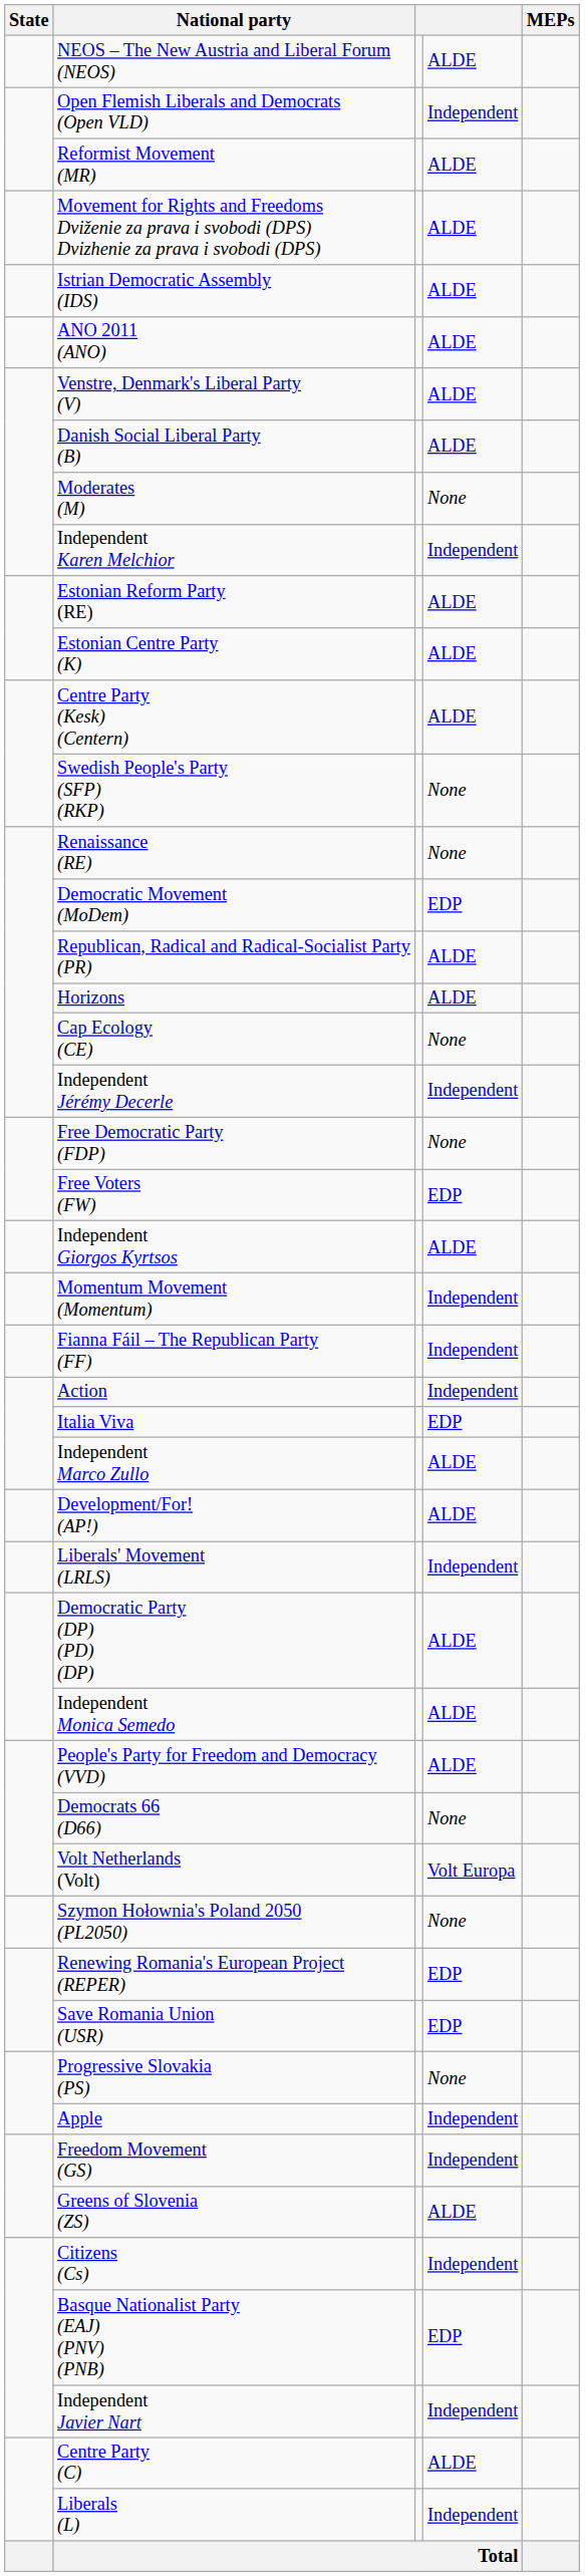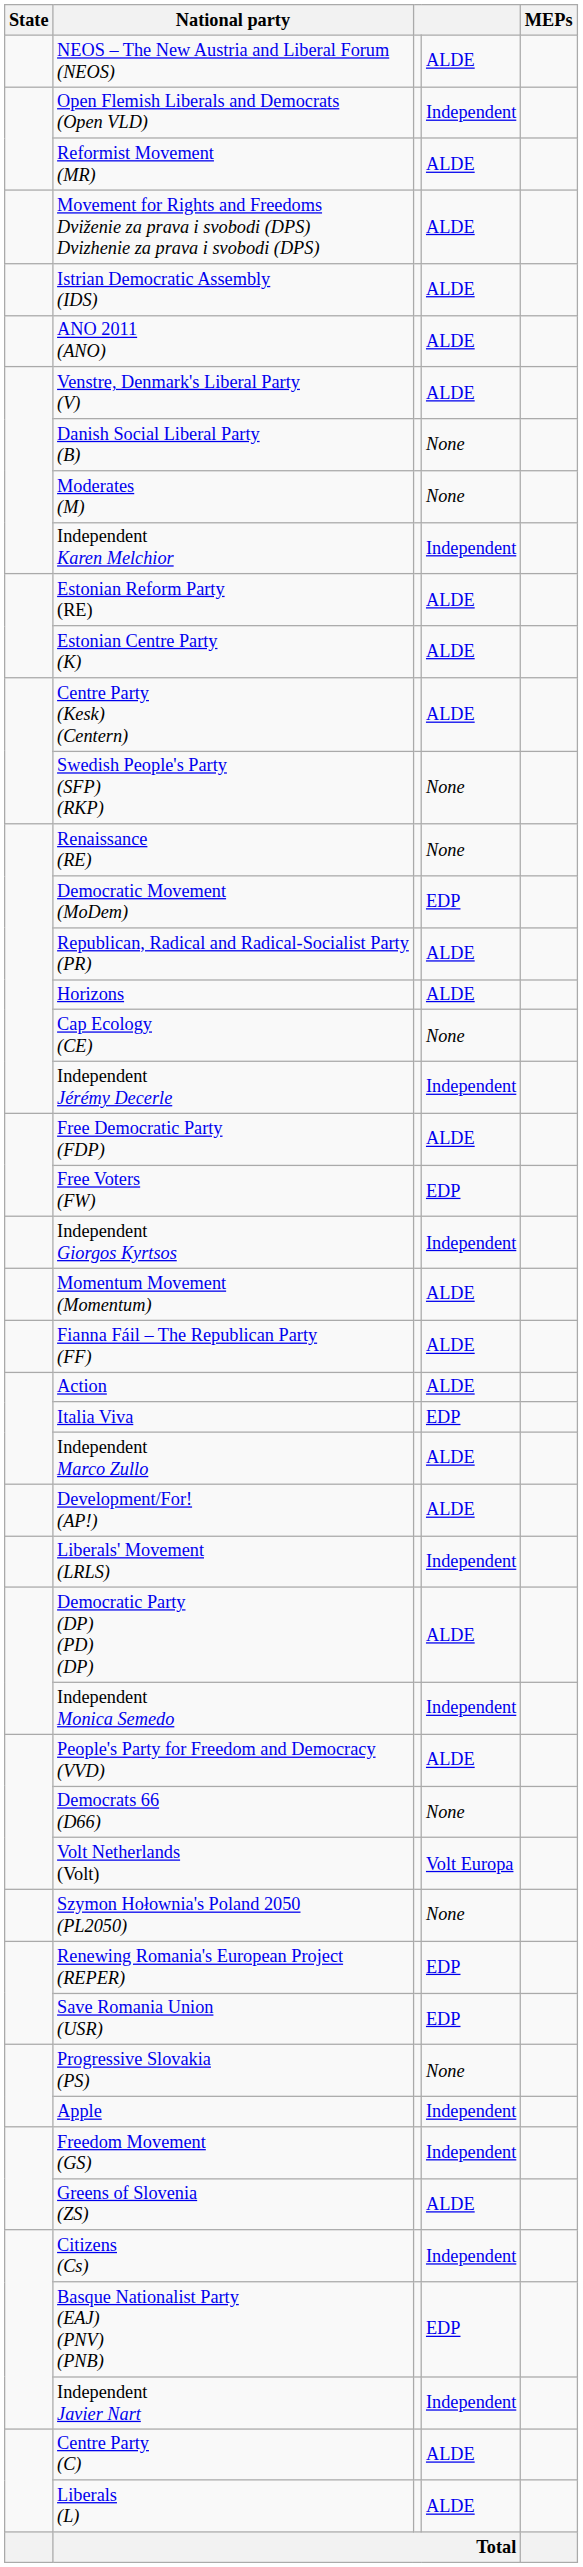Danish Social Liberal Party (B) | column 4: ALDE -> None
Free Democratic Party (FDP) | column 4: None -> ALDE
Independent Giorgos Kyrtsos | column 4: ALDE -> Independent
Momentum Movement (Momentum) | column 4: Independent -> ALDE
Fianna Fáil – The Republican Party (FF) | column 4: Independent -> ALDE
Action | column 4: Independent -> ALDE
Independent Monica Semedo | column 4: ALDE -> Independent
Liberals (L) | column 4: Independent -> ALDE
